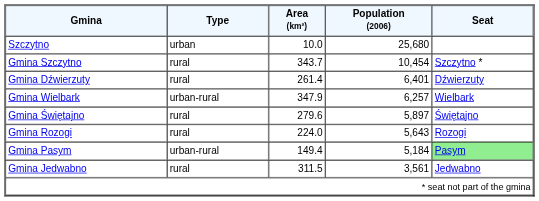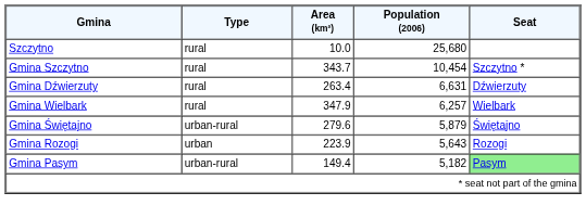Szczytno | Type: urban -> rural
Gmina Dźwierzuty | Area (km²): 261.4 -> 263.4
Gmina Dźwierzuty | Population (2006): 6,401 -> 6,631
Gmina Wielbark | Type: urban-rural -> rural
Gmina Świętajno | Type: rural -> urban-rural
Gmina Świętajno | Population (2006): 5,897 -> 5,879
Gmina Rozogi | Type: rural -> urban
Gmina Rozogi | Area (km²): 224.0 -> 223.9
Gmina Pasym | Population (2006): 5,184 -> 5,182
- row: Gmina Jedwabno | rural | 311.5 | 3,561 | Jedwabno
